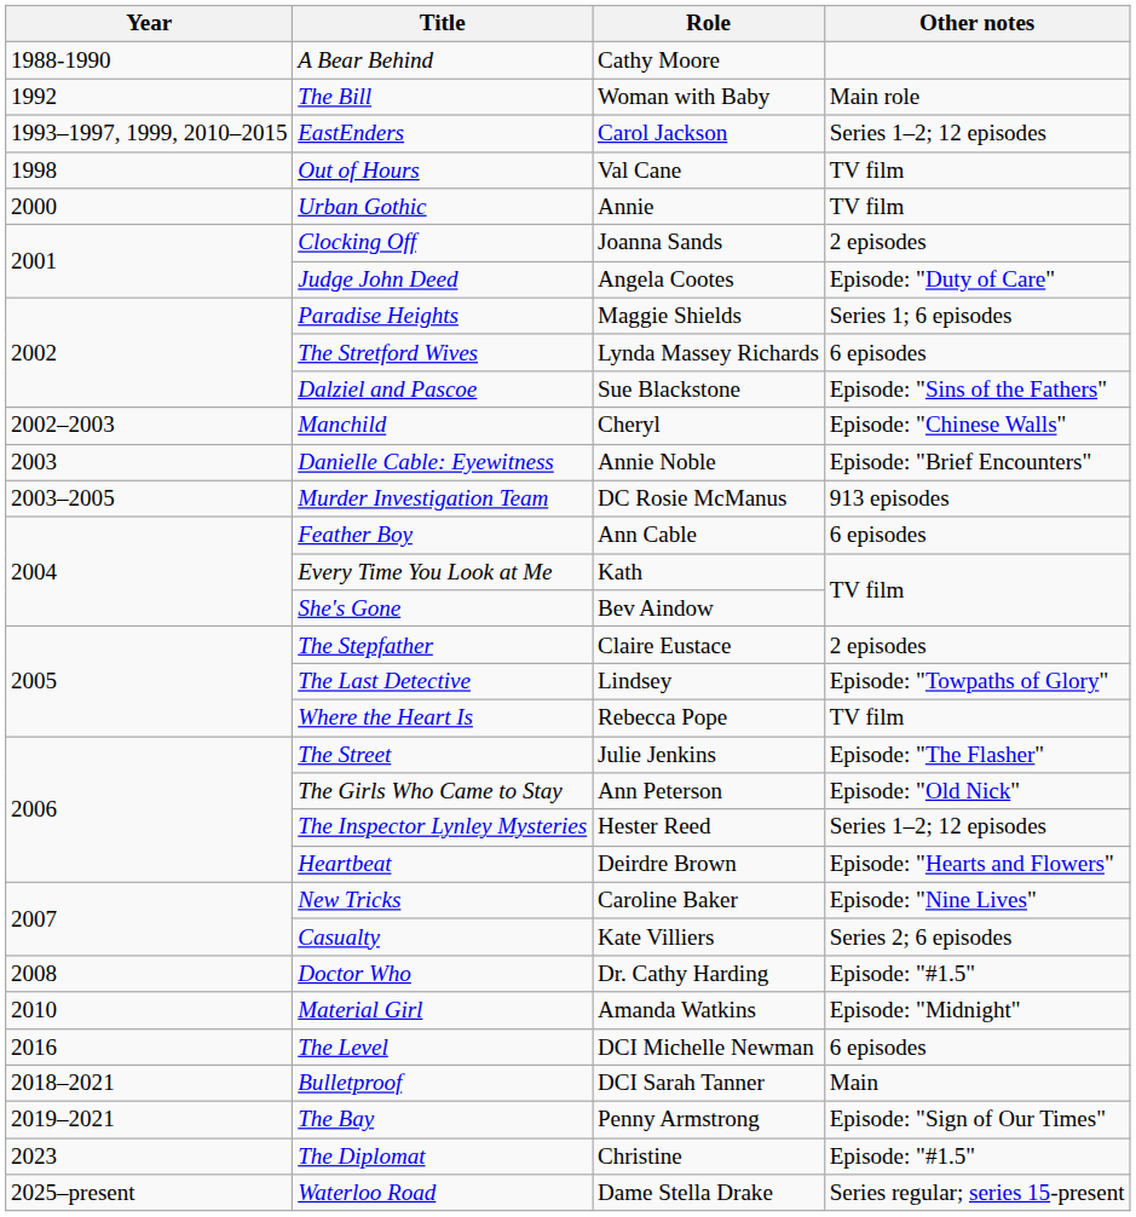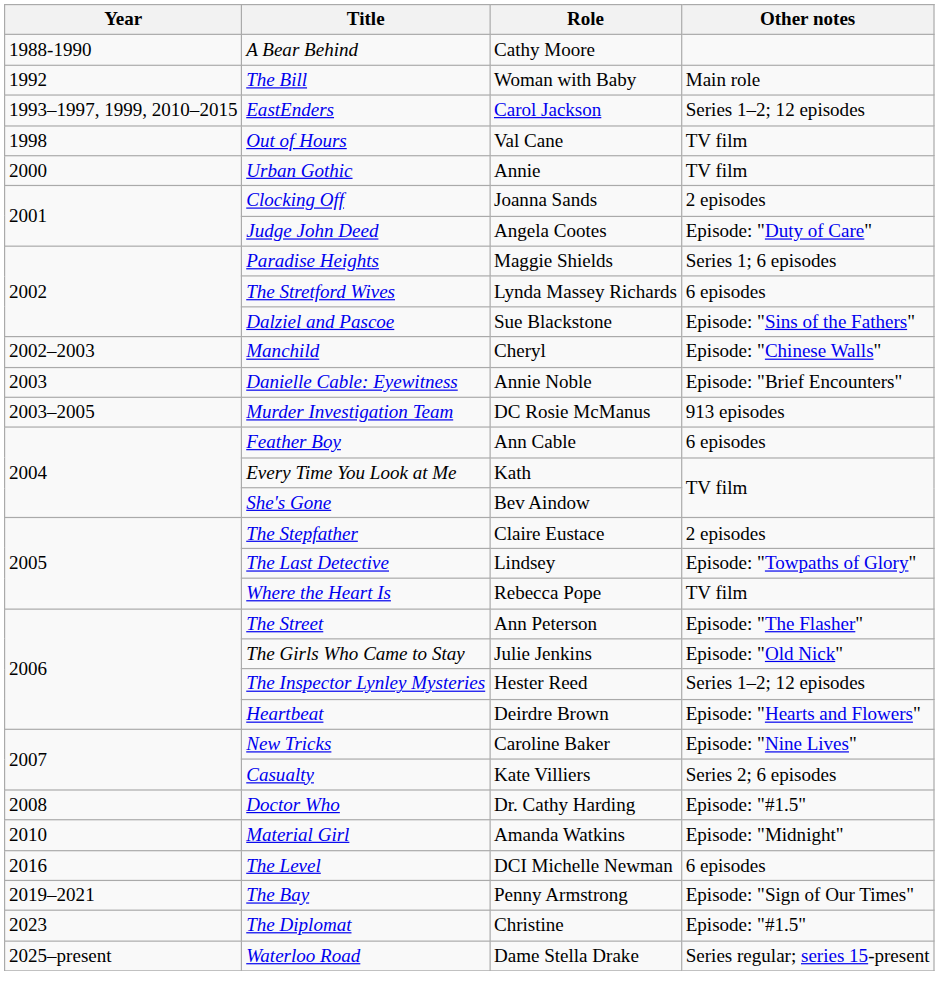The Street | Role: Julie Jenkins -> Ann Peterson
The Girls Who Came to Stay | Role: Ann Peterson -> Julie Jenkins
- row: 2018–2021 | Bulletproof | DCI Sarah Tanner | Main
